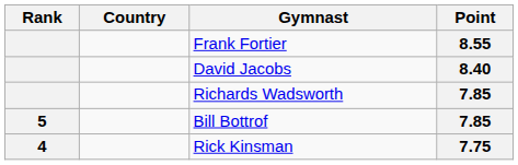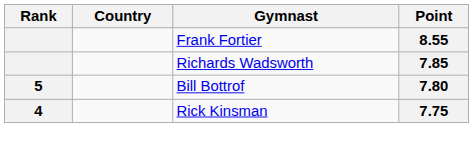- row: David Jacobs | 8.40
Bill Bottrof | Point: 7.85 -> 7.80
